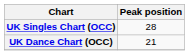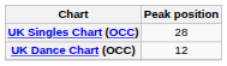UK Dance Chart (OCC) | Peak position: 21 -> 12
